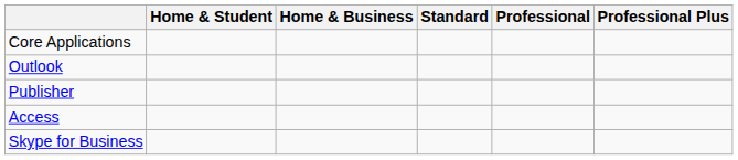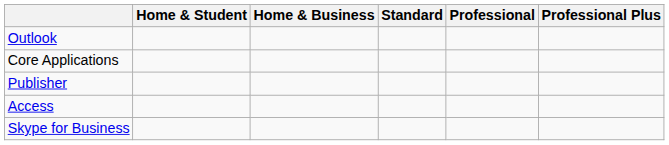rows swapped: Core Applications <-> Outlook
